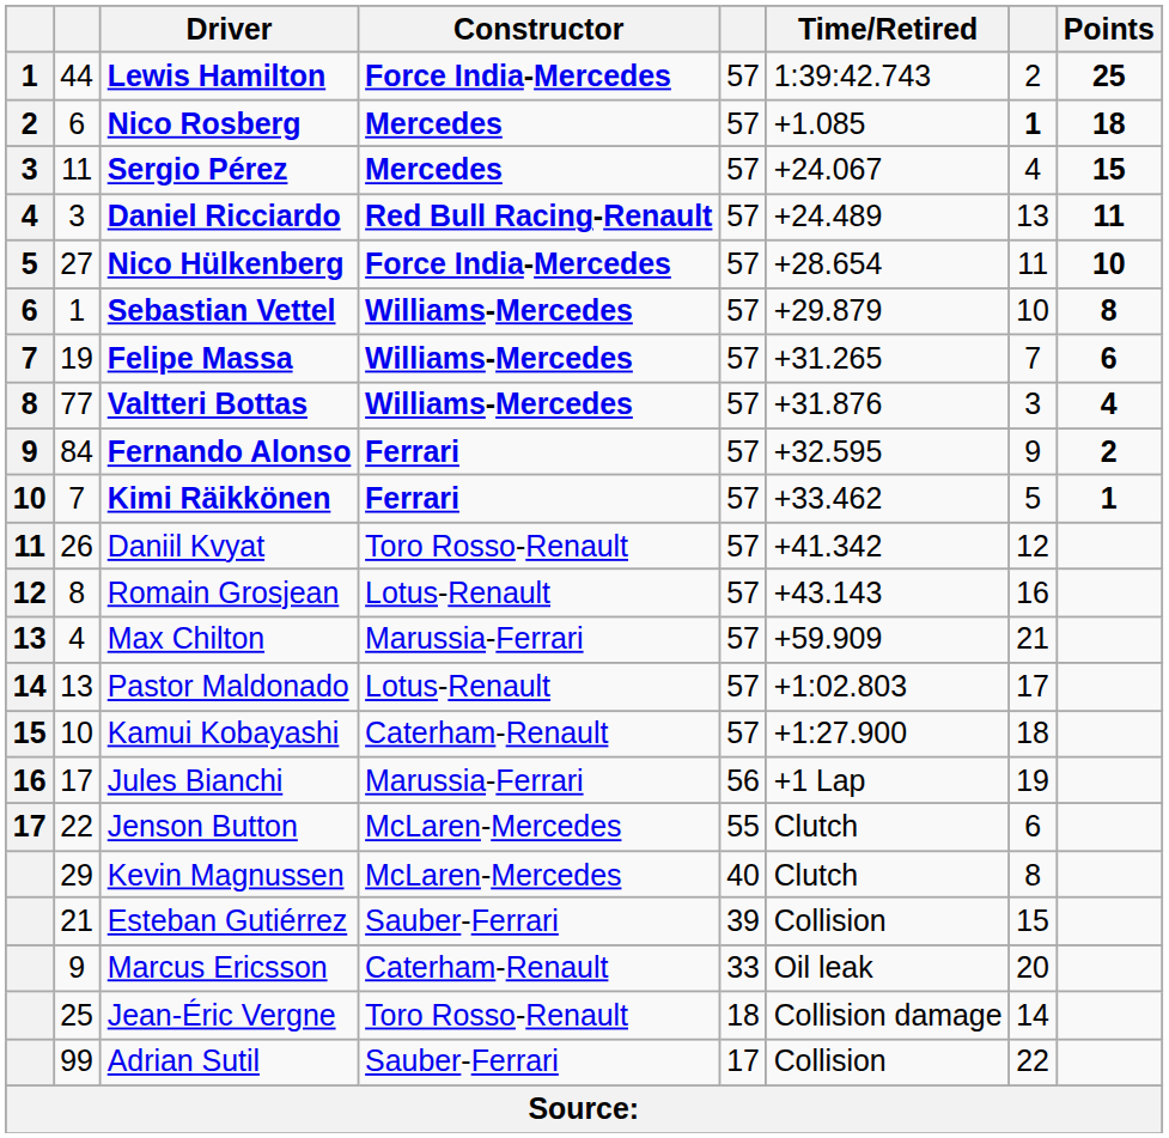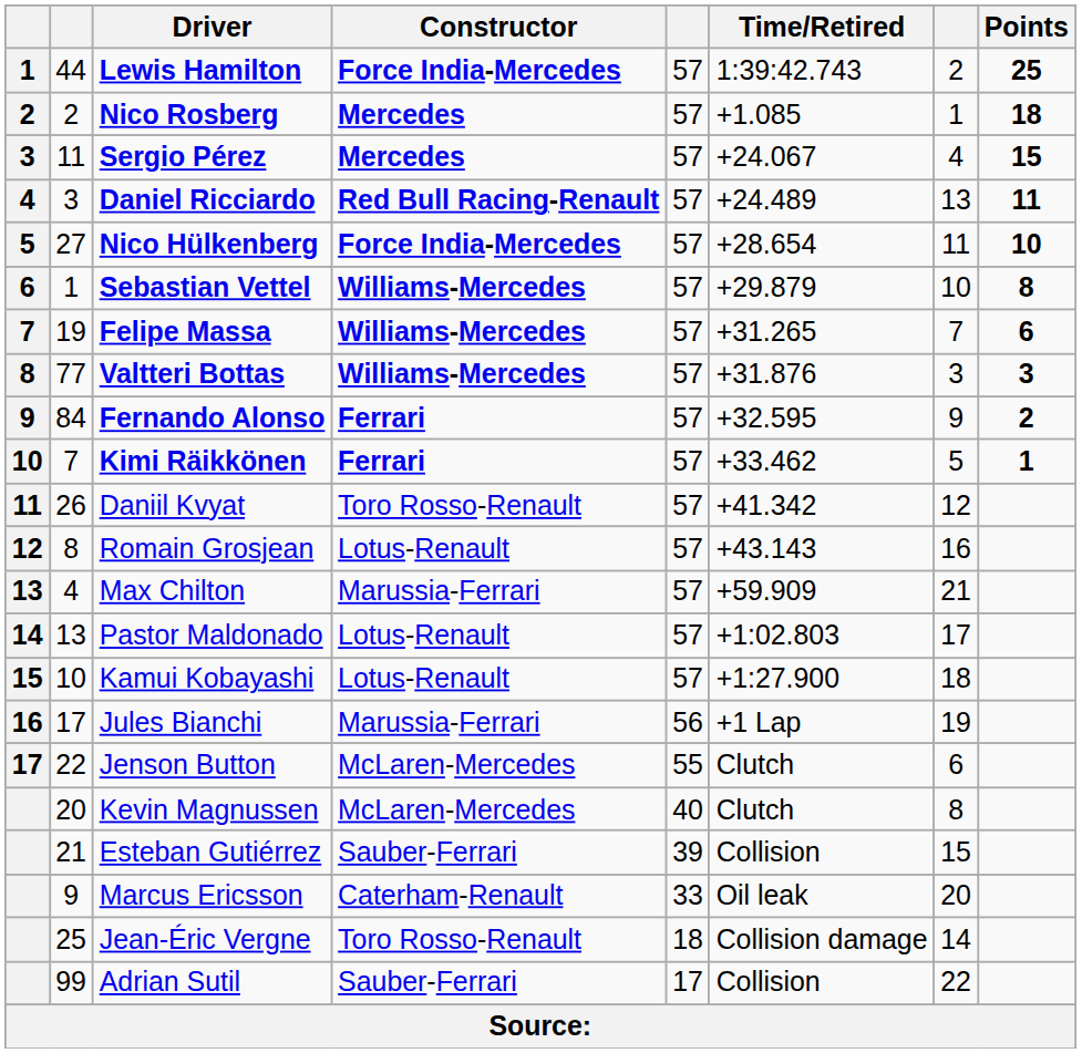Nico Rosberg | column 2: 6 -> 2
Nico Rosberg | column 7: bold -> normal
Valtteri Bottas | Points: 4 -> 3
Kamui Kobayashi | Constructor: Caterham-Renault -> Lotus-Renault
Kevin Magnussen | column 2: 29 -> 20
